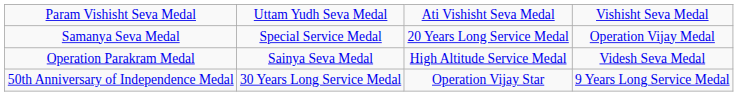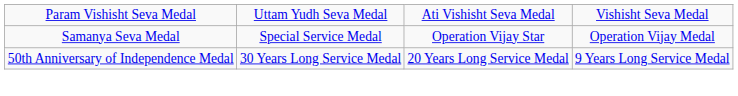Samanya Seva Medal | column 3: 20 Years Long Service Medal -> Operation Vijay Star
- row: Operation Parakram Medal | Sainya Seva Medal | High Altitude Service Medal | Videsh Seva Medal
50th Anniversary of Independence Medal | column 3: Operation Vijay Star -> 20 Years Long Service Medal
